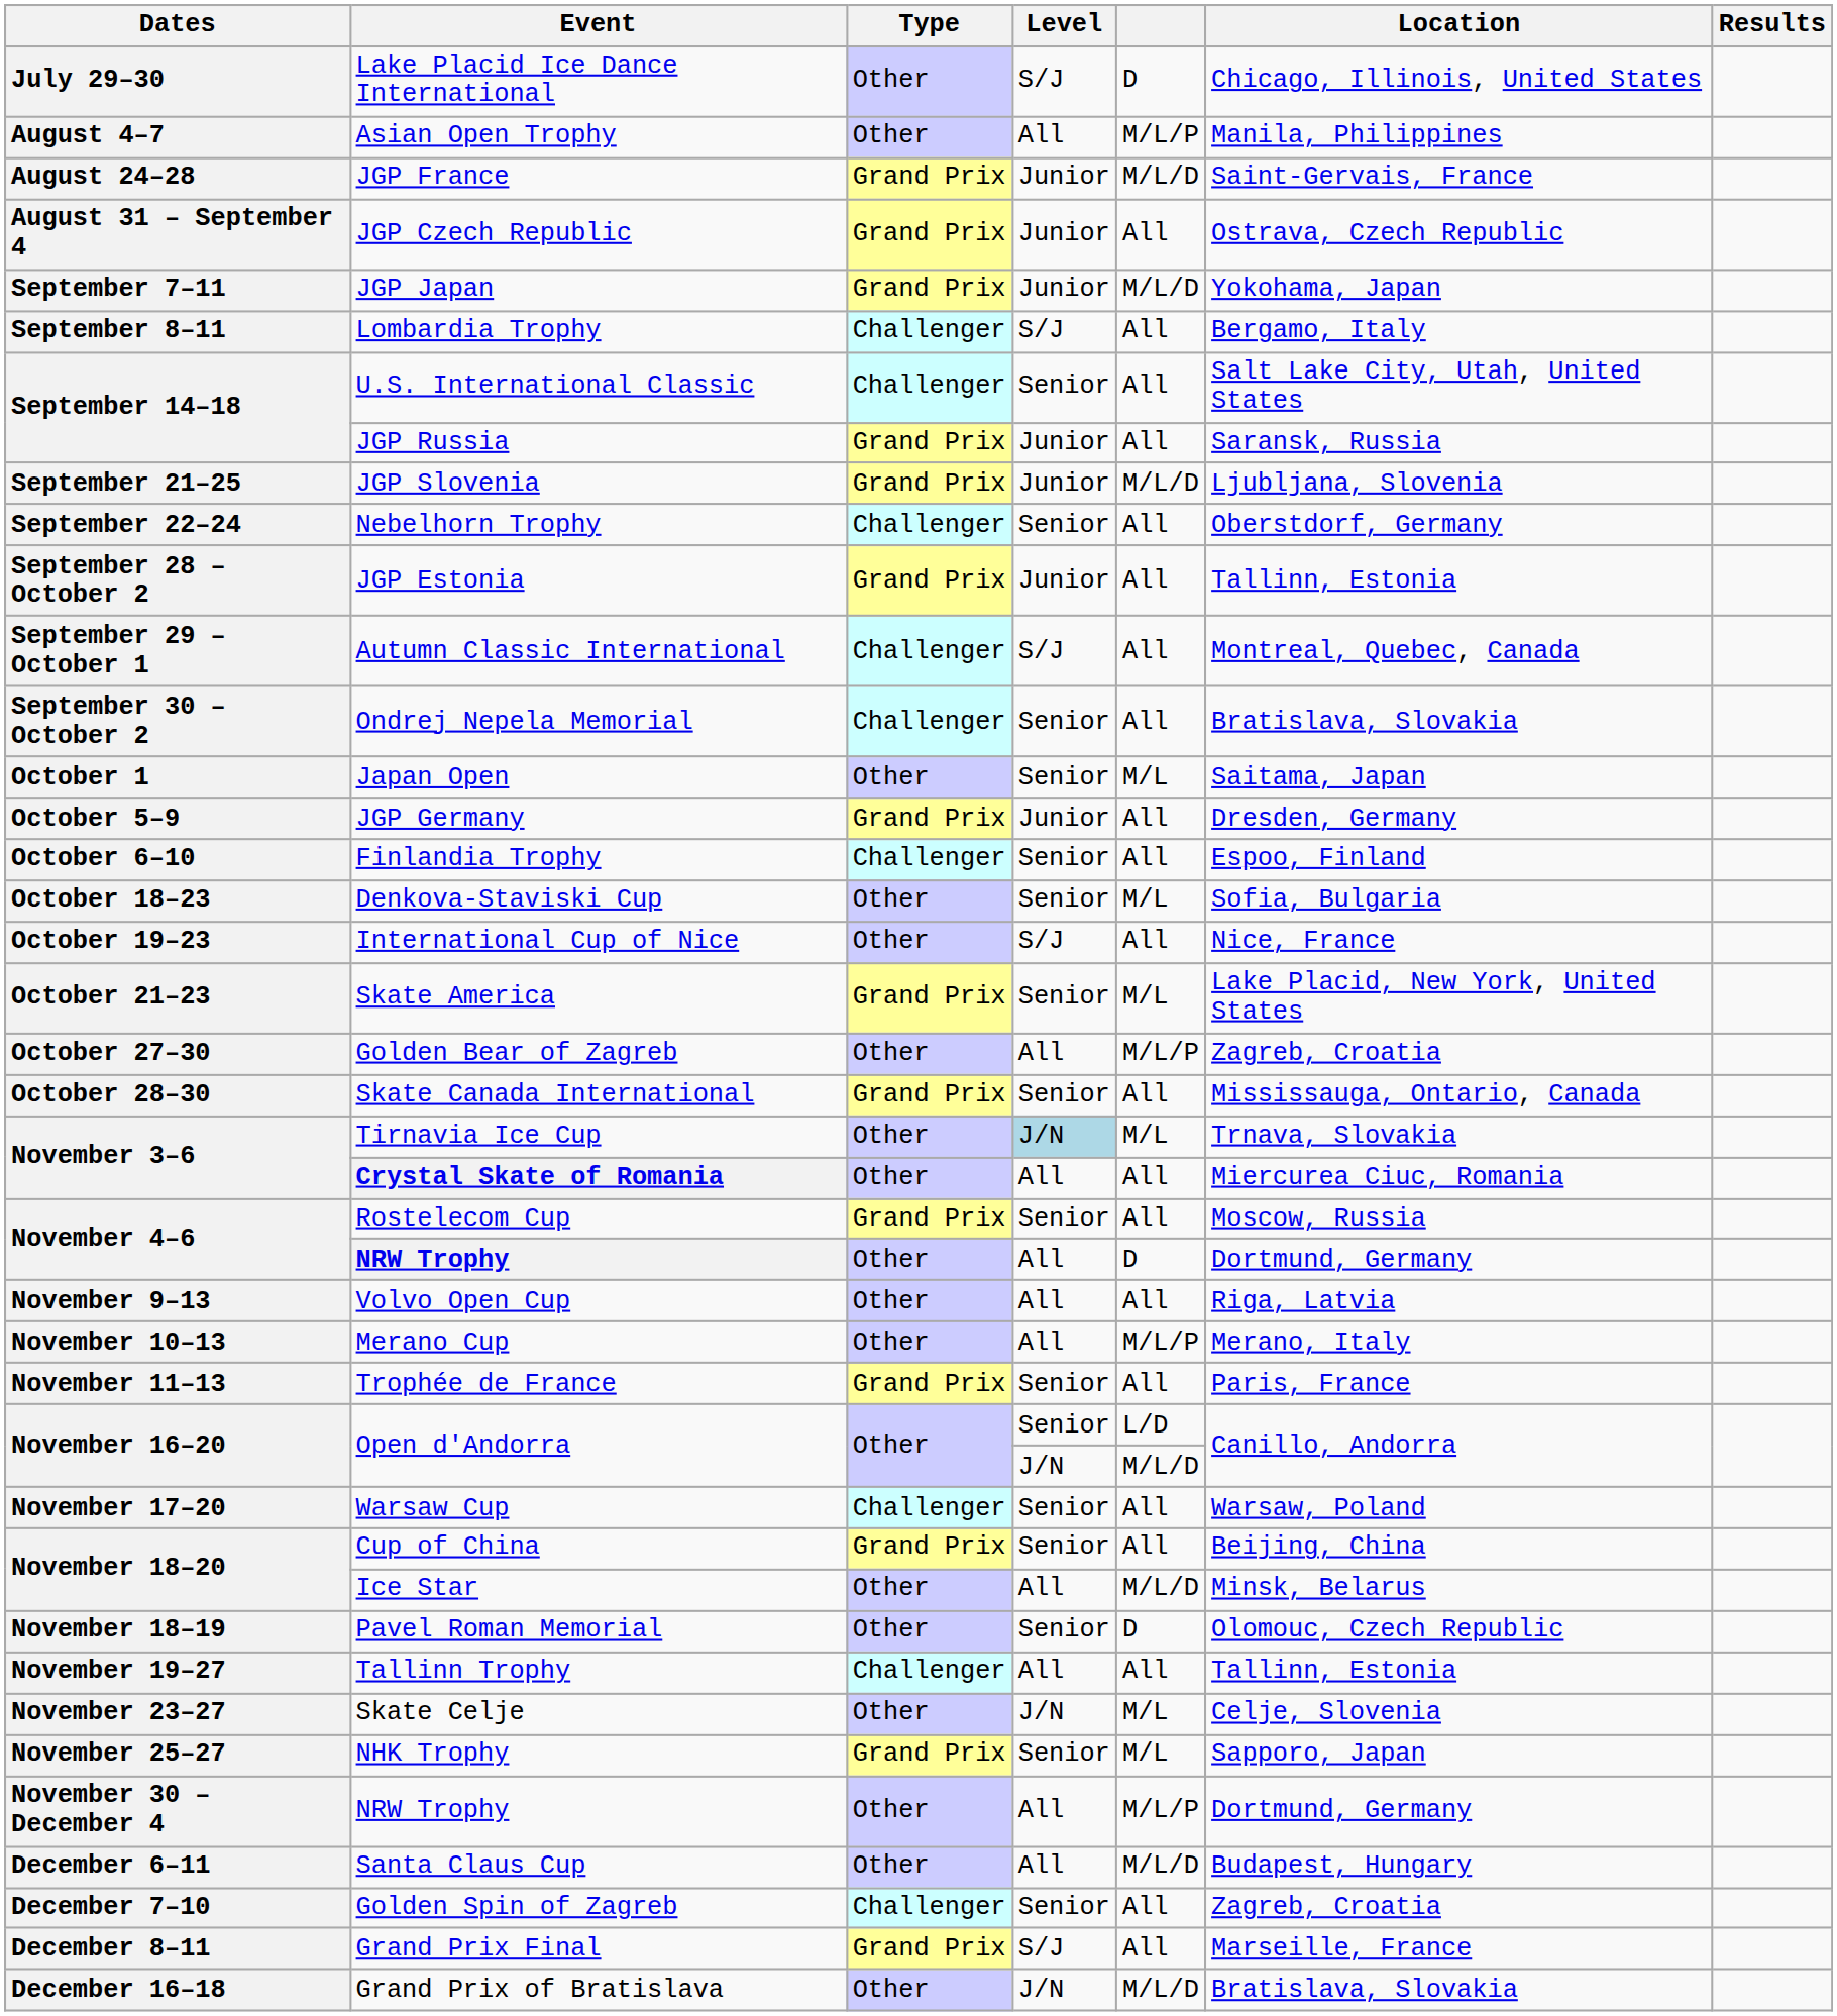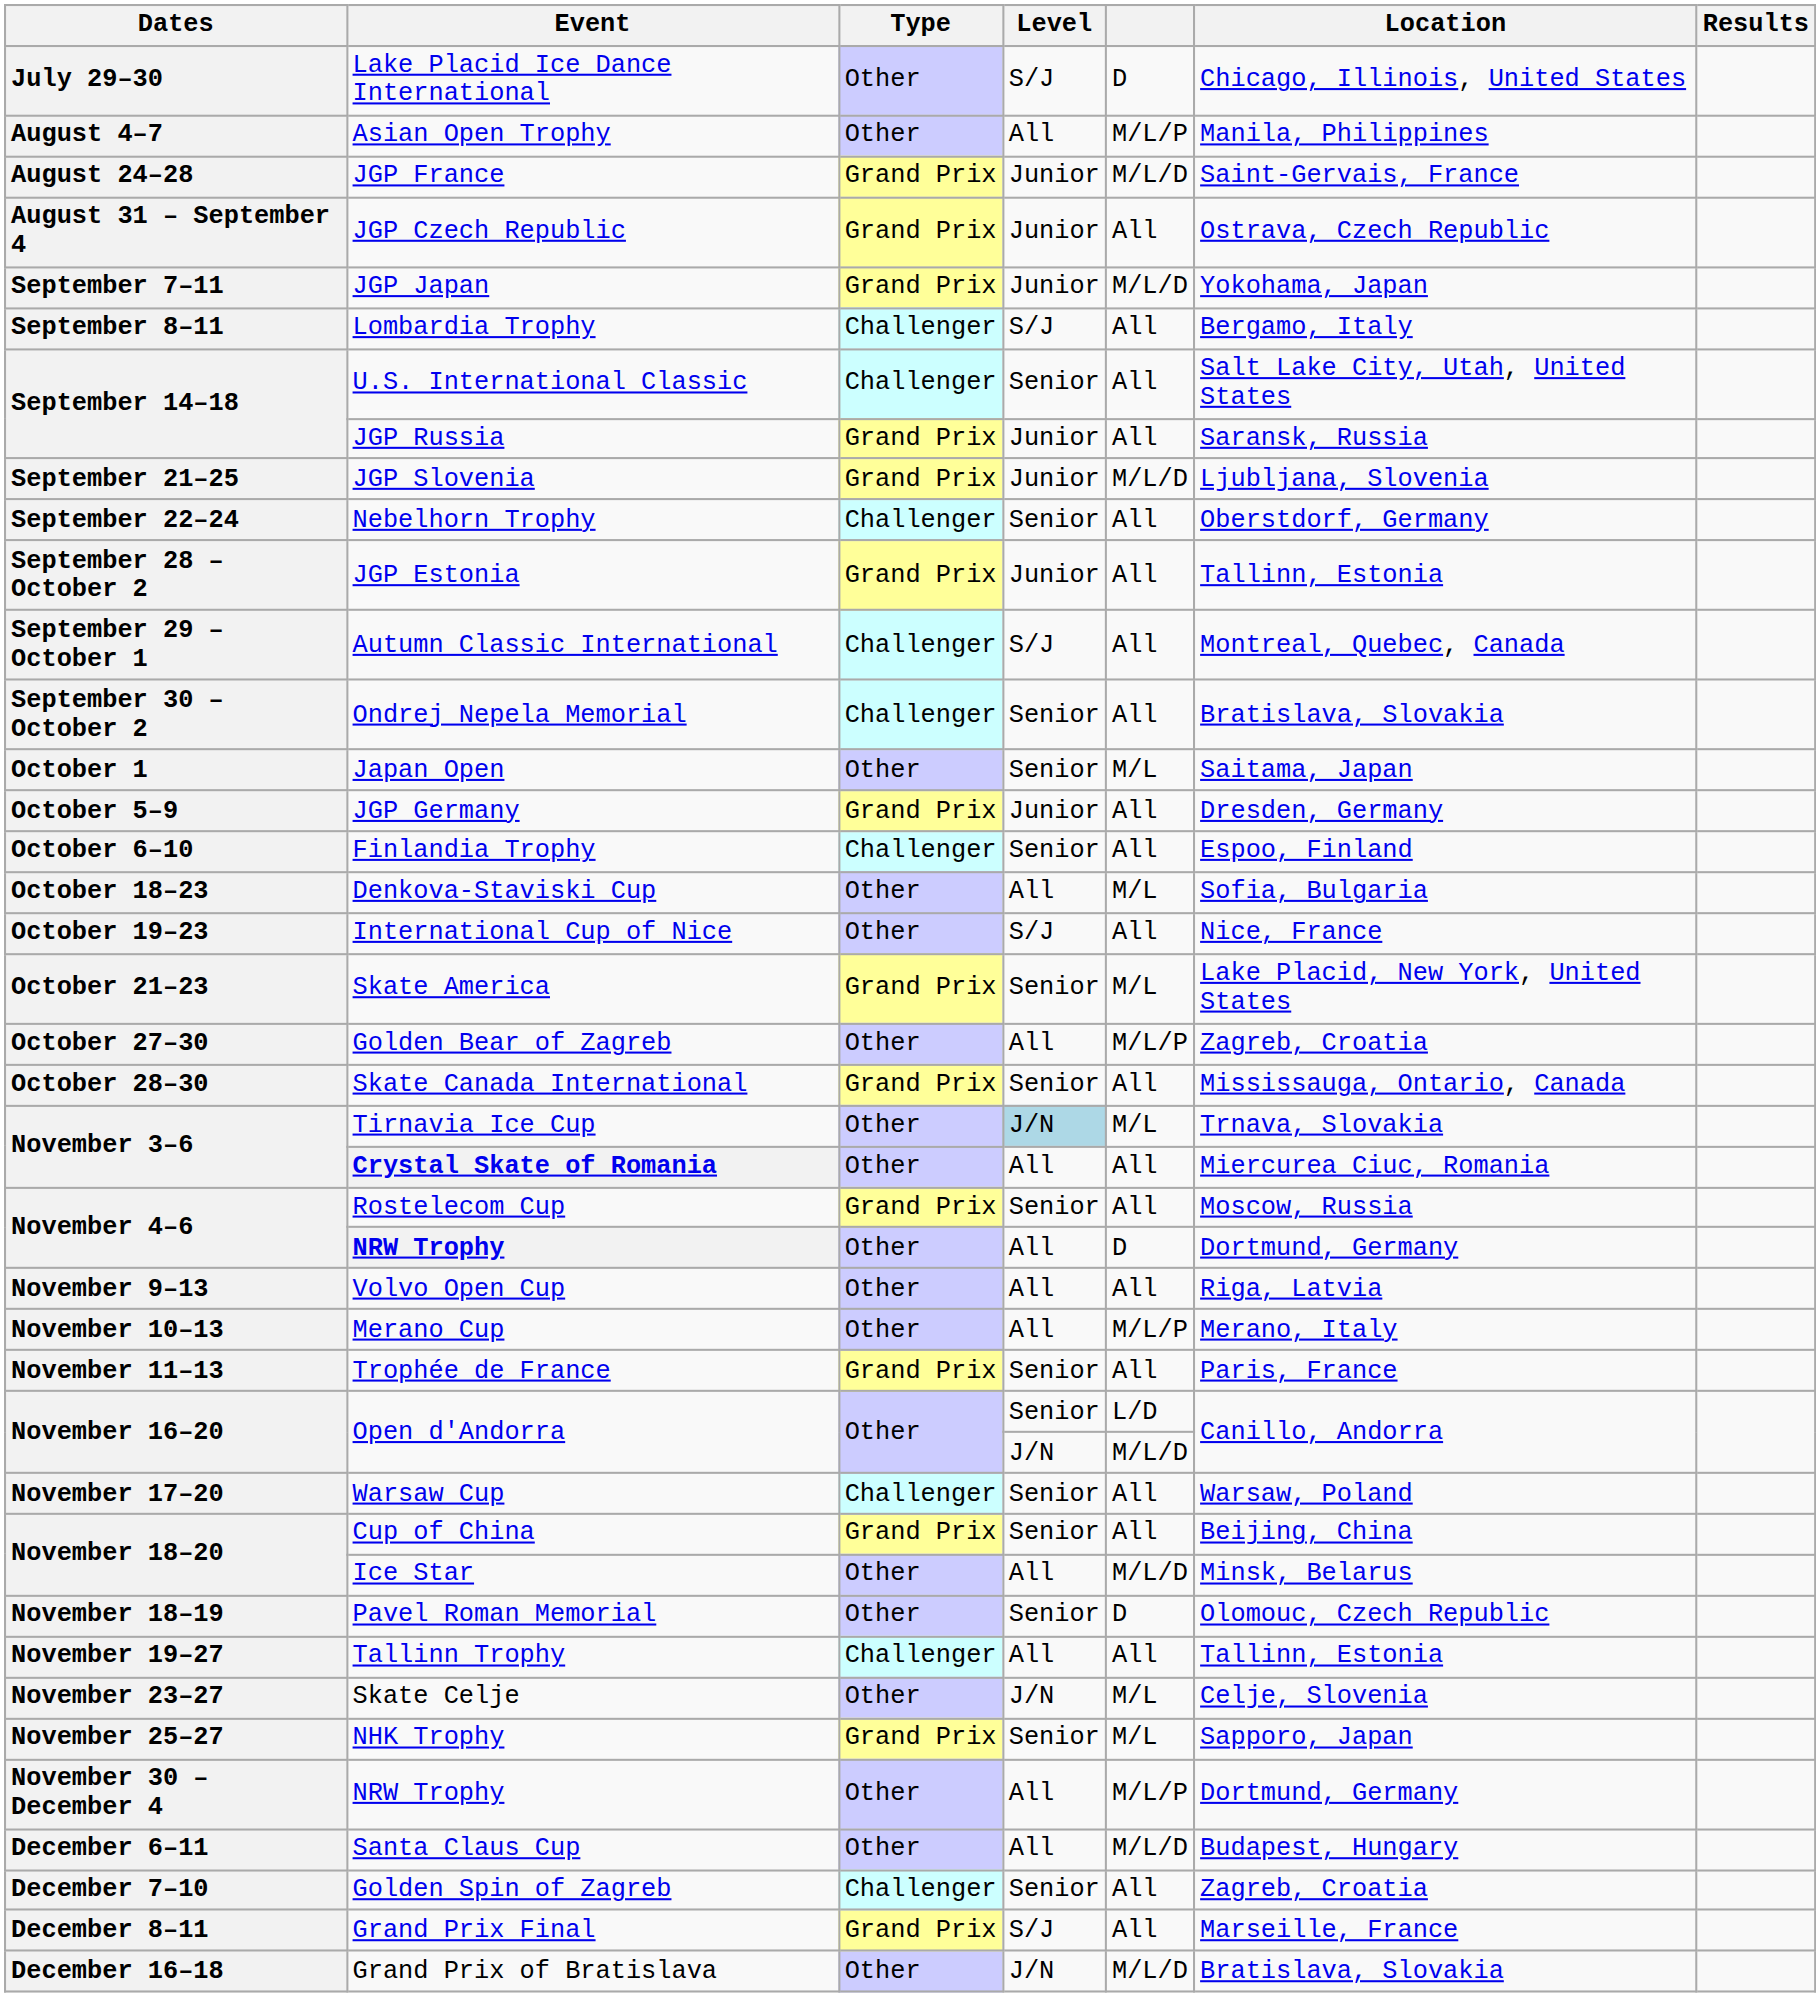Denkova-Staviski Cup | Level: Senior -> All
